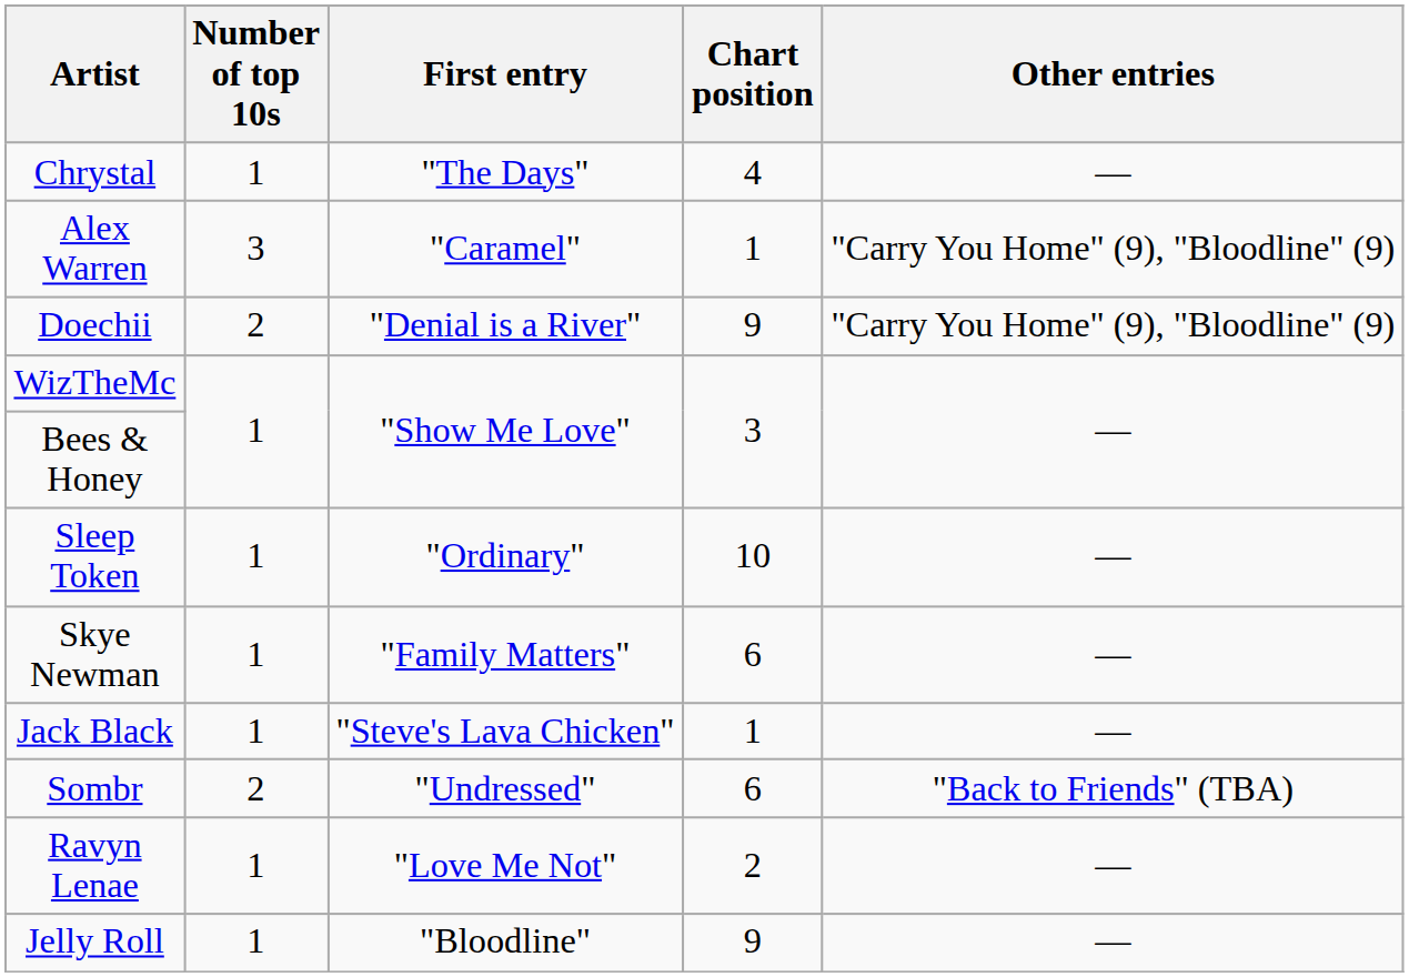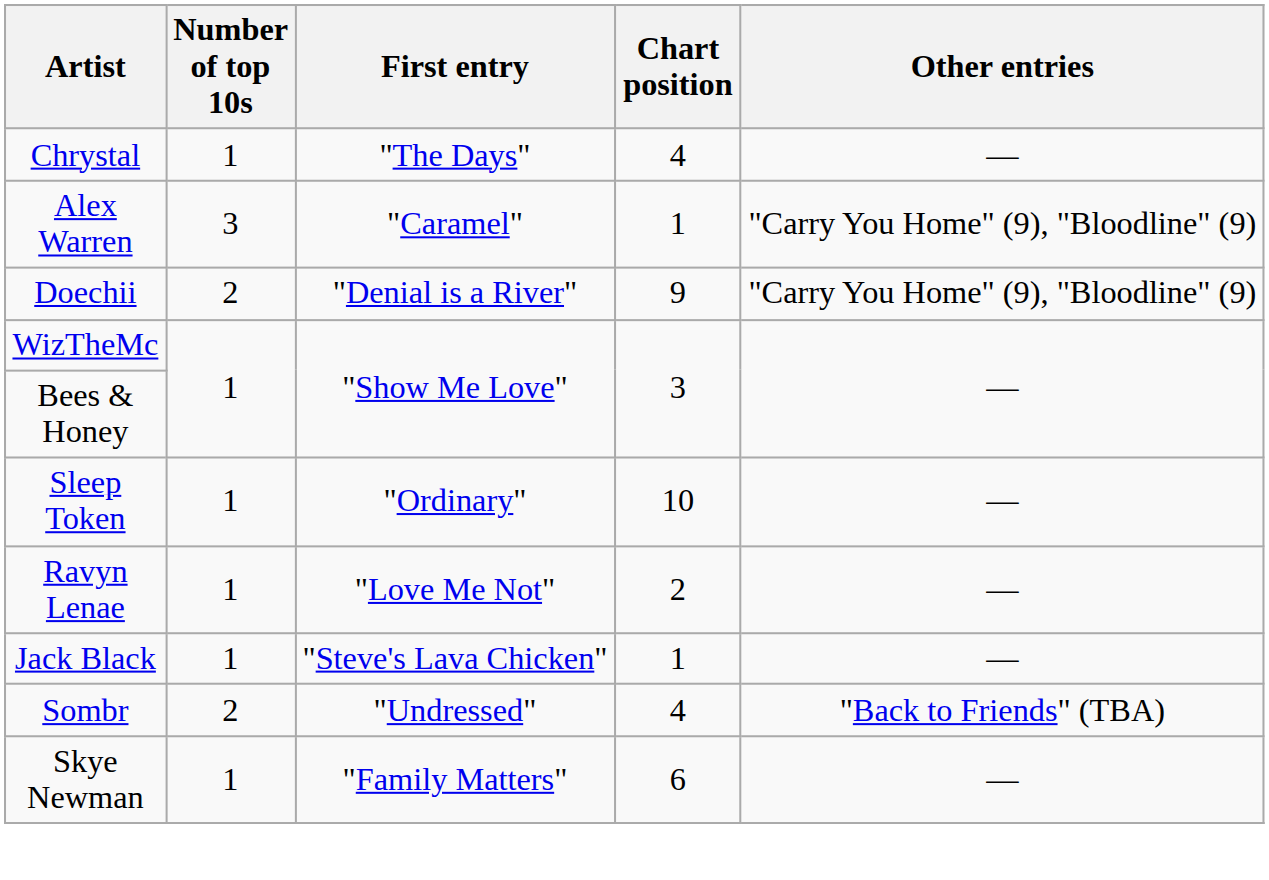rows swapped: Ravyn Lenae <-> Skye Newman
Sombr | Chart position: 6 -> 4
- row: Jelly Roll | 1 | "Bloodline" | 9 | —
